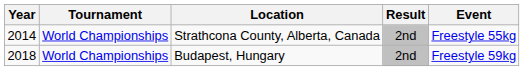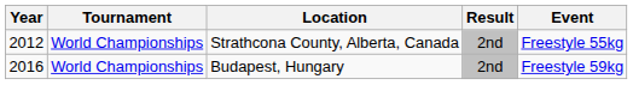Strathcona County, Alberta, Canada | Year: 2014 -> 2012
Budapest, Hungary | Year: 2018 -> 2016
